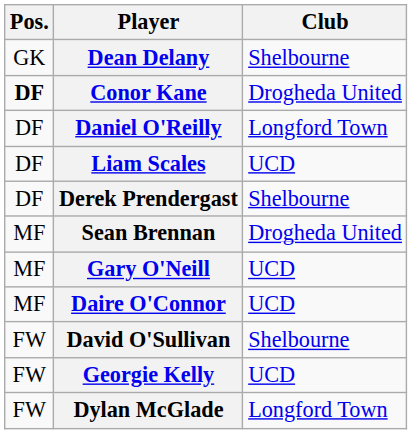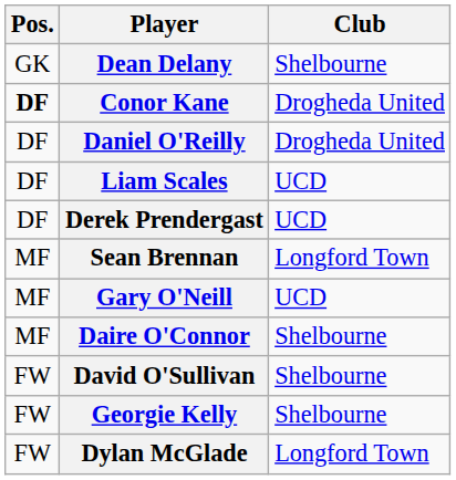Daniel O'Reilly | Club: Longford Town -> Drogheda United
Derek Prendergast | Club: Shelbourne -> UCD
Sean Brennan | Club: Drogheda United -> Longford Town
Daire O'Connor | Club: UCD -> Shelbourne
Georgie Kelly | Club: UCD -> Shelbourne
